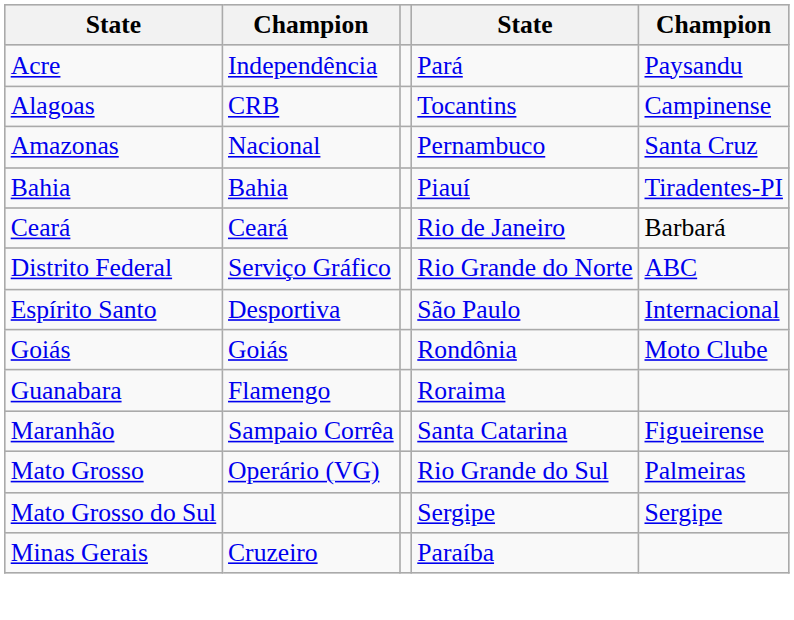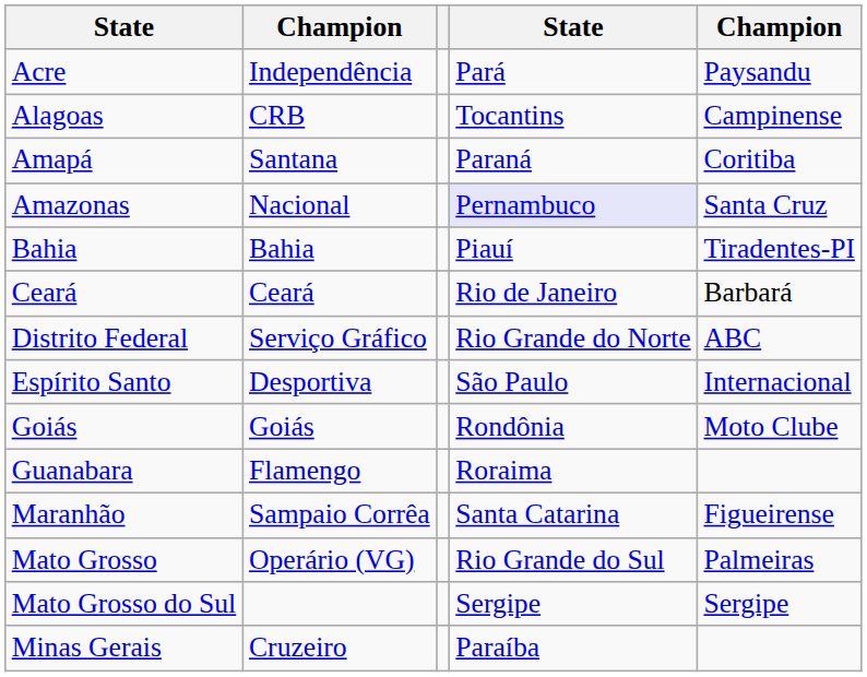+ row: Amapá | Santana | Paraná | Coritiba
Amazonas | column 4: no background -> lavender background
